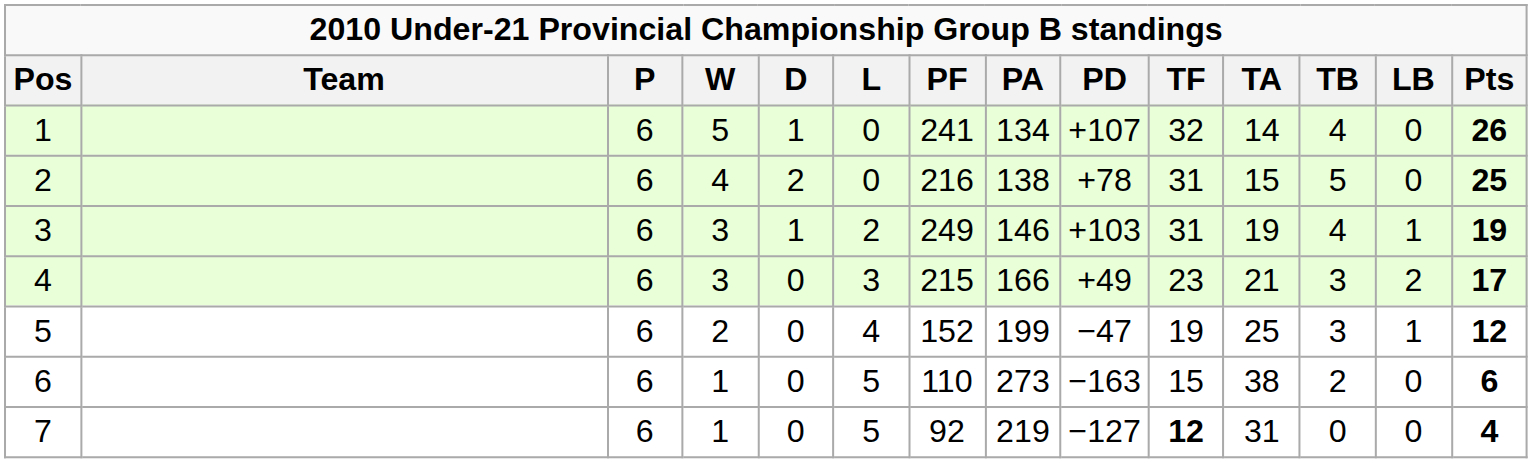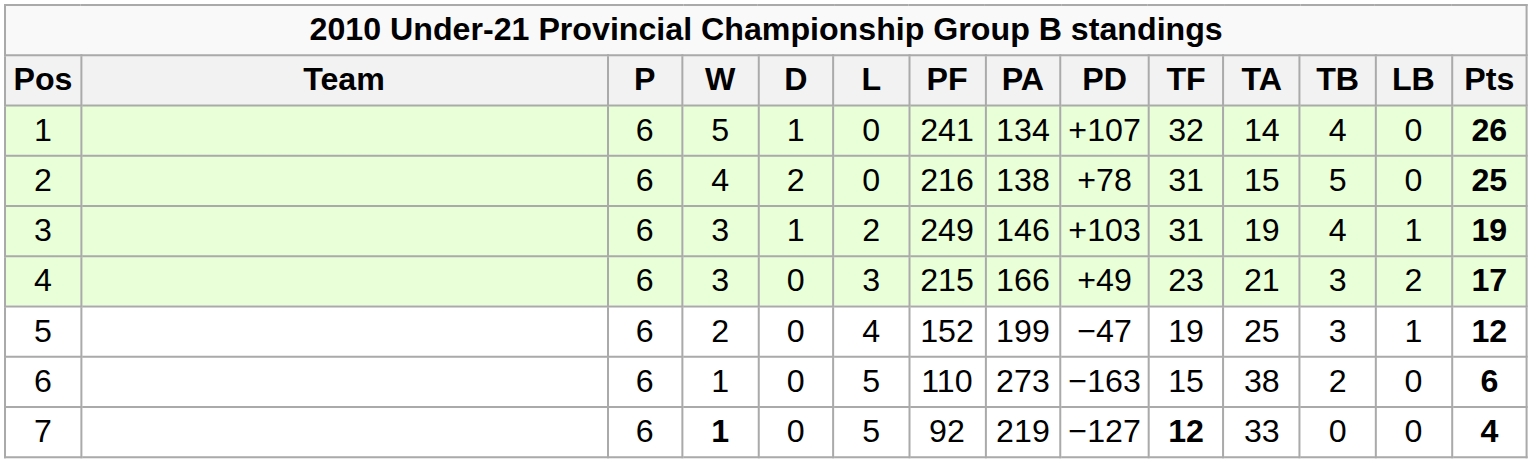7 | W: normal -> bold
7 | TA: 31 -> 33
